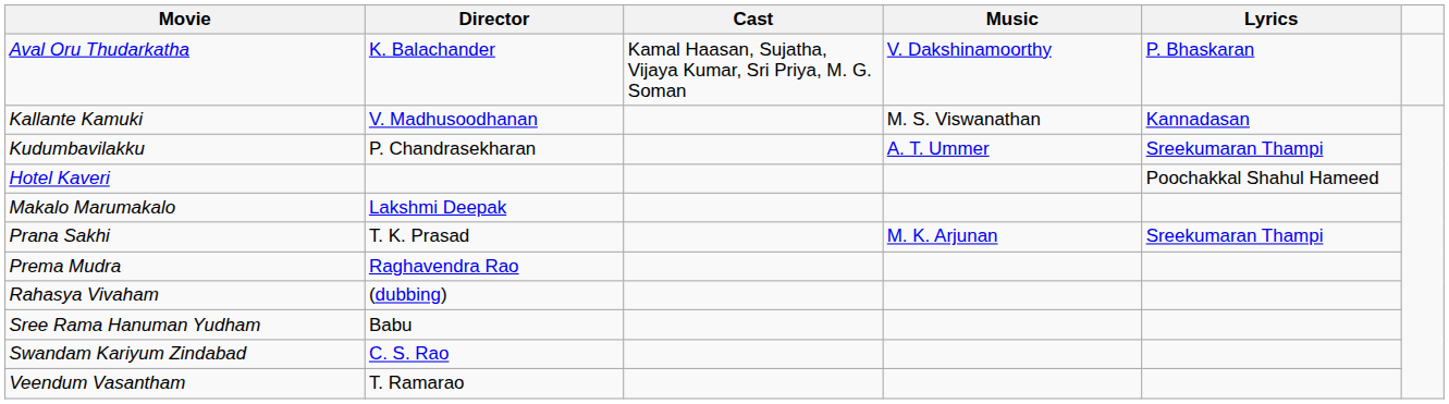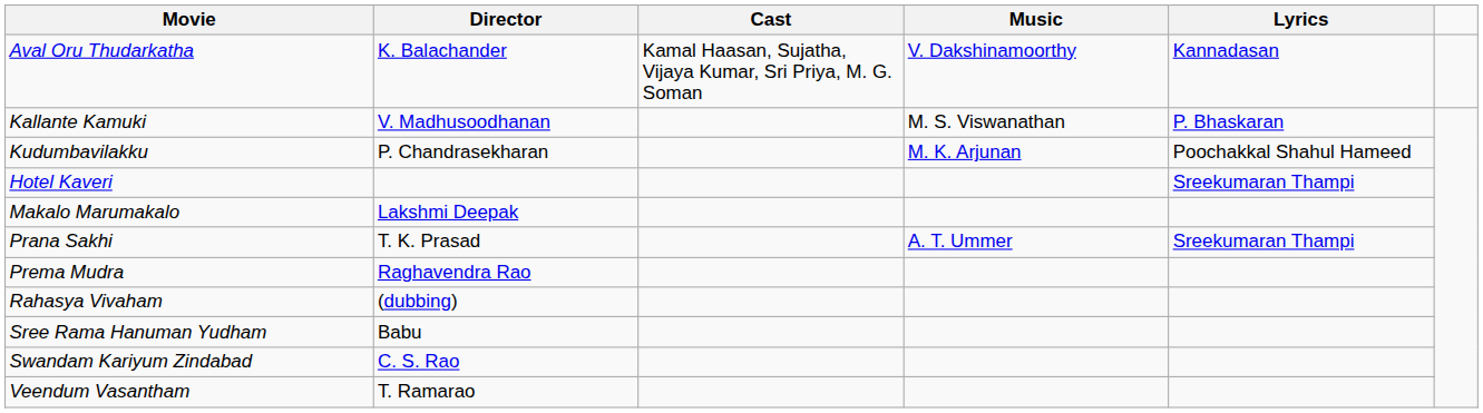Aval Oru Thudarkatha | Lyrics: P. Bhaskaran -> Kannadasan
Kallante Kamuki | Lyrics: Kannadasan -> P. Bhaskaran
Kudumbavilakku | Music: A. T. Ummer -> M. K. Arjunan
Kudumbavilakku | Lyrics: Sreekumaran Thampi -> Poochakkal Shahul Hameed
Hotel Kaveri | Lyrics: Poochakkal Shahul Hameed -> Sreekumaran Thampi
Prana Sakhi | Music: M. K. Arjunan -> A. T. Ummer
